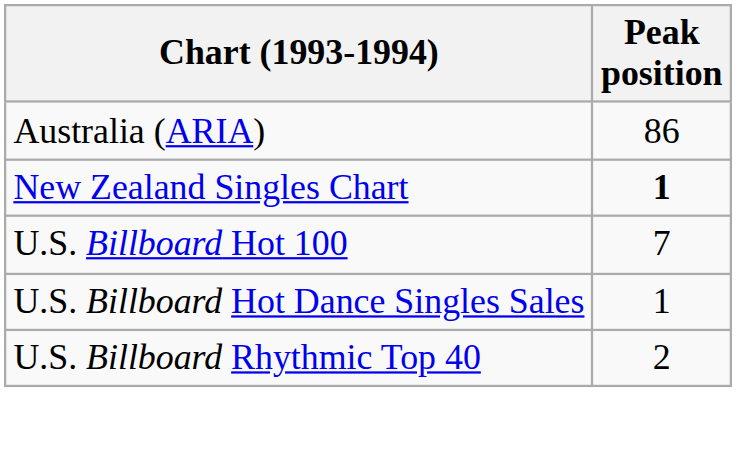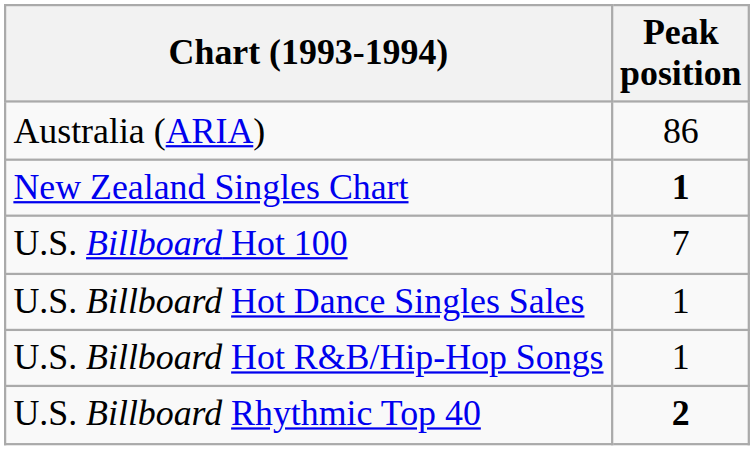+ row: U.S. Billboard Hot R&B/Hip-Hop Songs | 1
U.S. Billboard Rhythmic Top 40 | Peak position: normal -> bold
